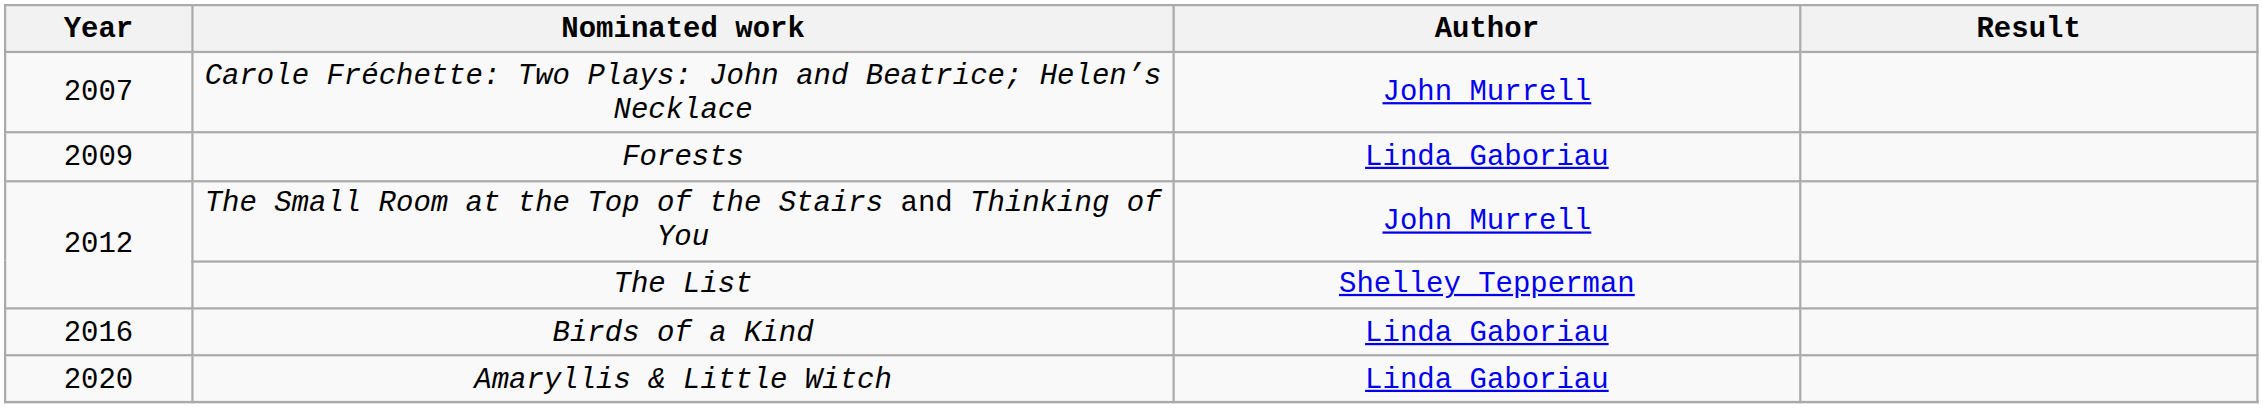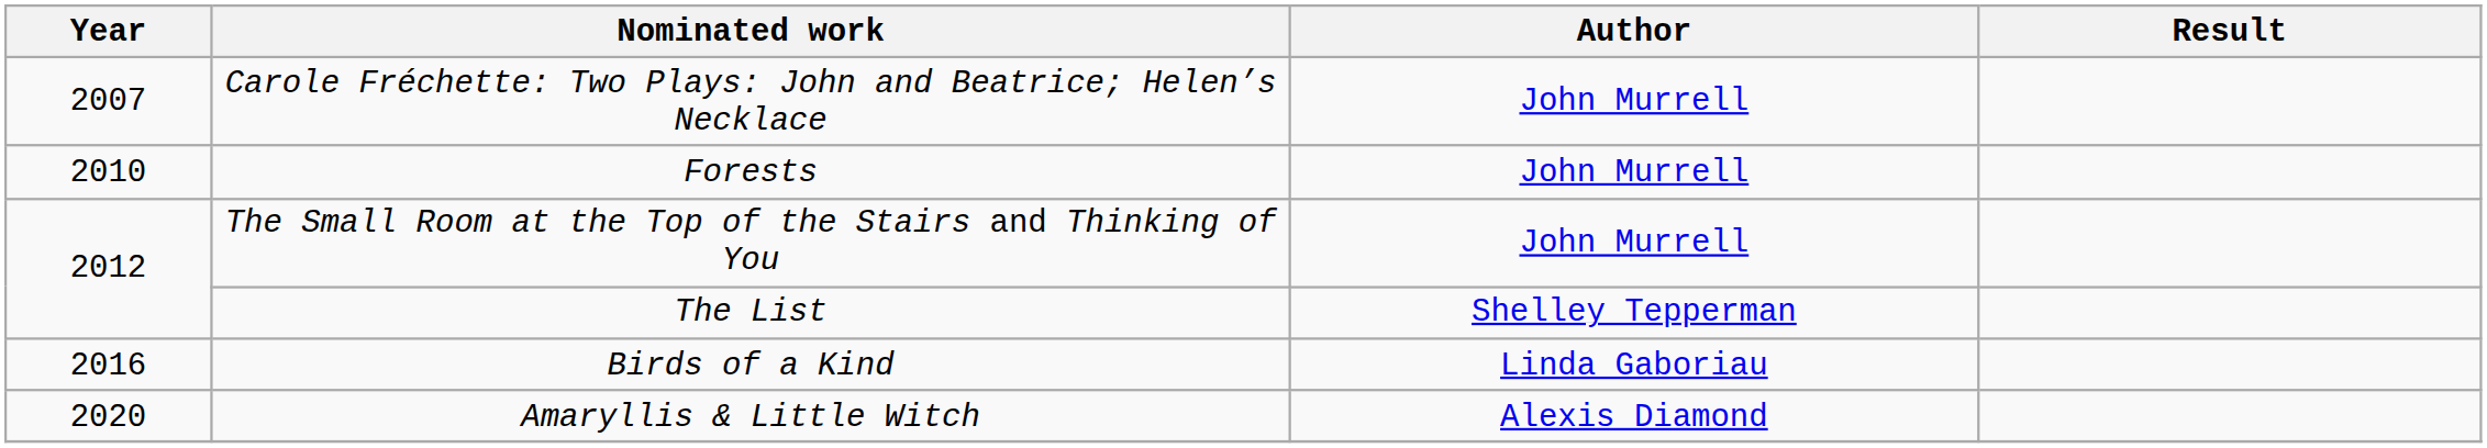Forests | Year: 2009 -> 2010
Forests | Author: Linda Gaboriau -> John Murrell
Amaryllis & Little Witch | Author: Linda Gaboriau -> Alexis Diamond
